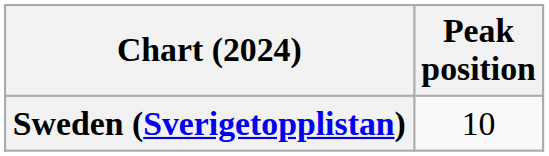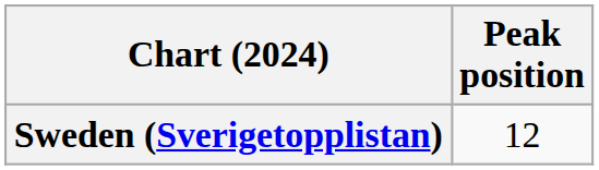Sweden (Sverigetopplistan) | Peak position: 10 -> 12
